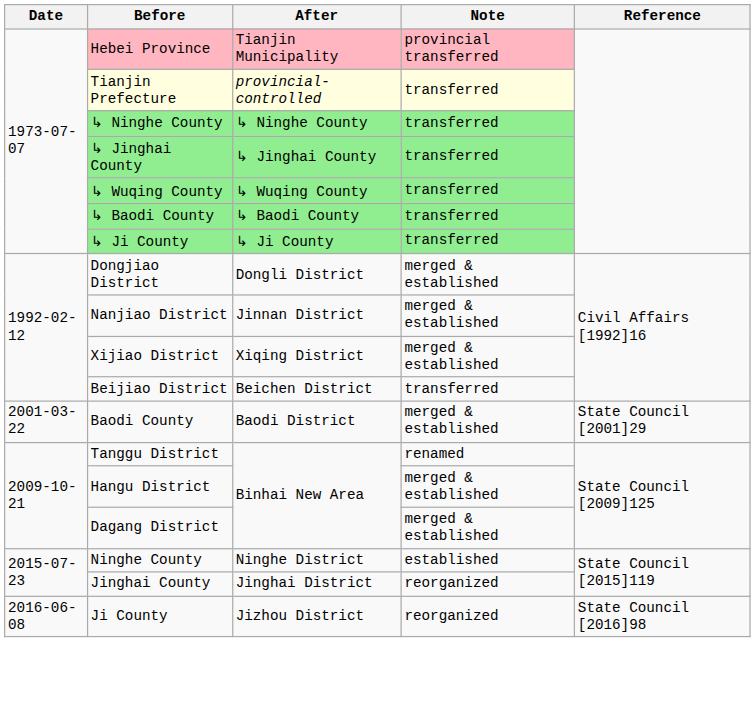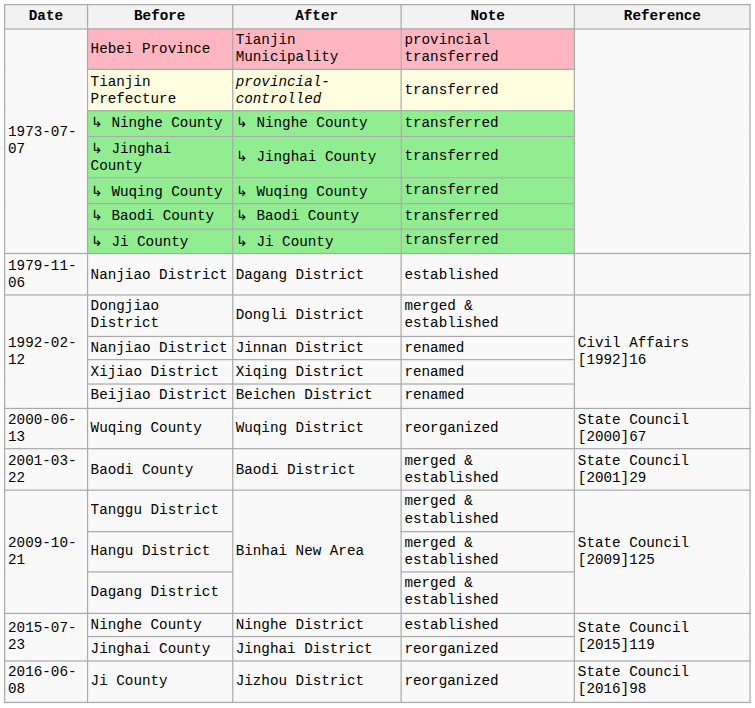+ row: 1979-11-06 | Nanjiao District | Dagang District | established
Nanjiao District / Jinnan District | Note: merged & established -> renamed
Xijiao District | Note: merged & established -> renamed
Beijiao District | Note: transferred -> renamed
+ row: 2000-06-13 | Wuqing County | Wuqing District | reorganized | State Council [2000]67
Tanggu District | Note: renamed -> merged & established
